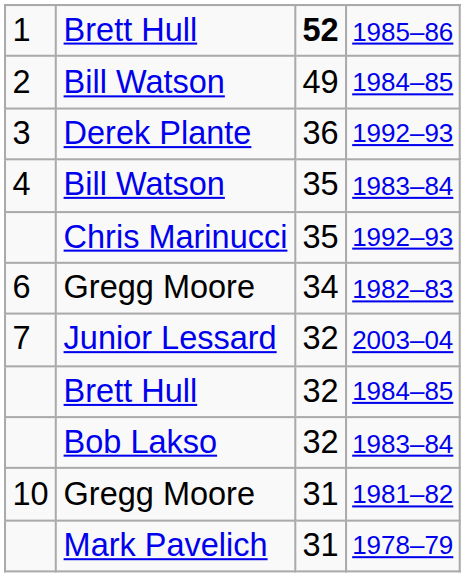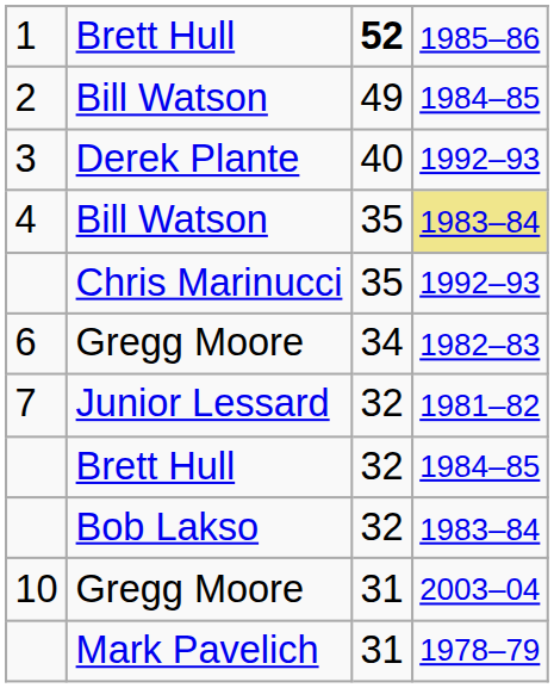3 | column 3: 36 -> 40
4 | column 4: no background -> khaki background
7 | column 4: 2003–04 -> 1981–82
10 | column 4: 1981–82 -> 2003–04
